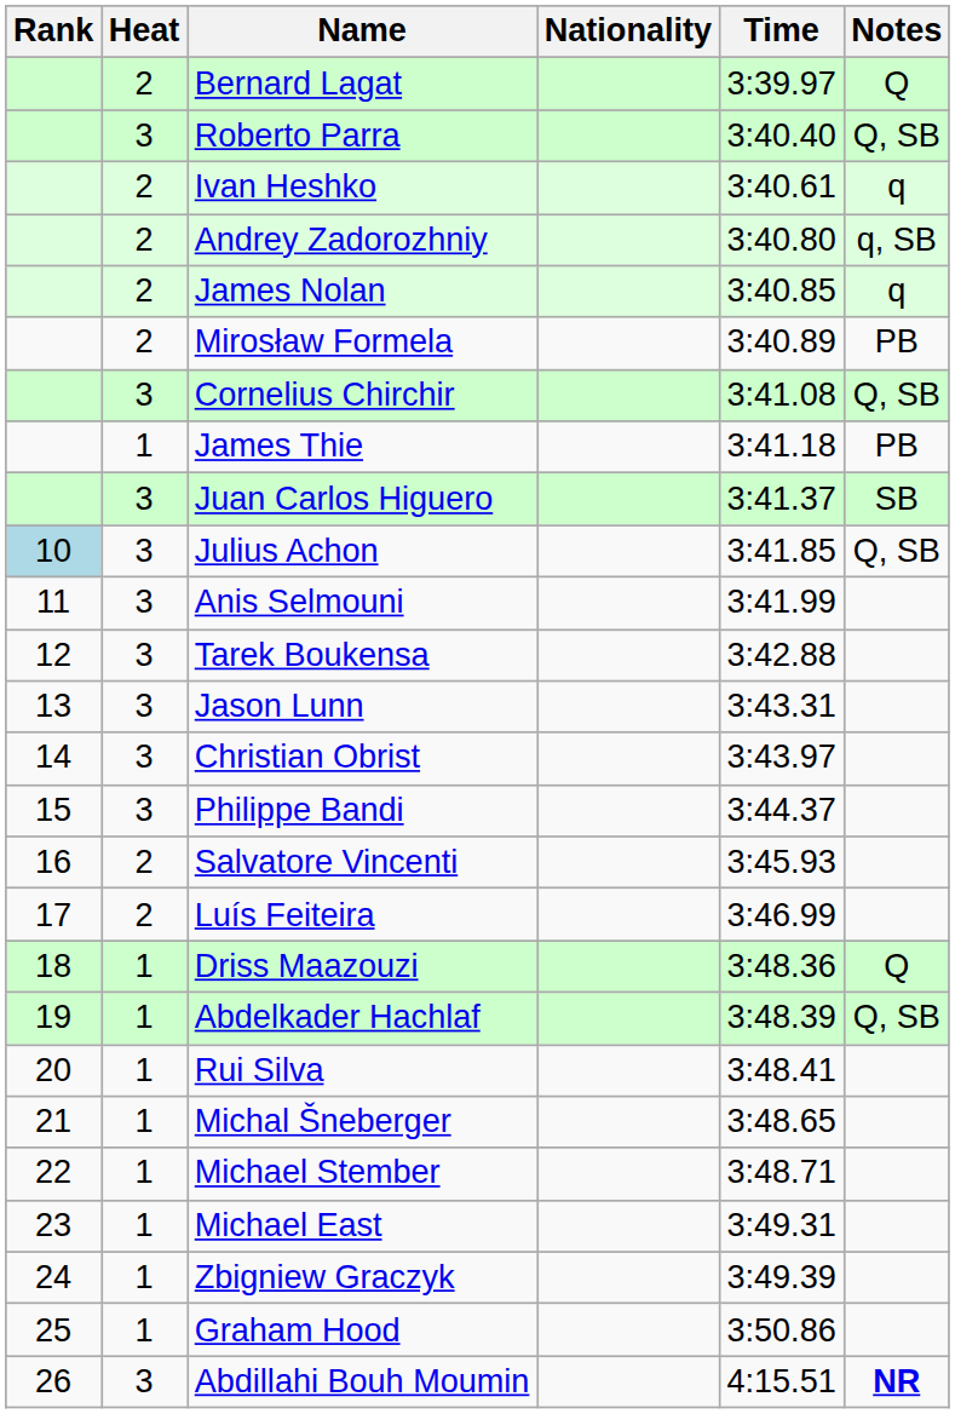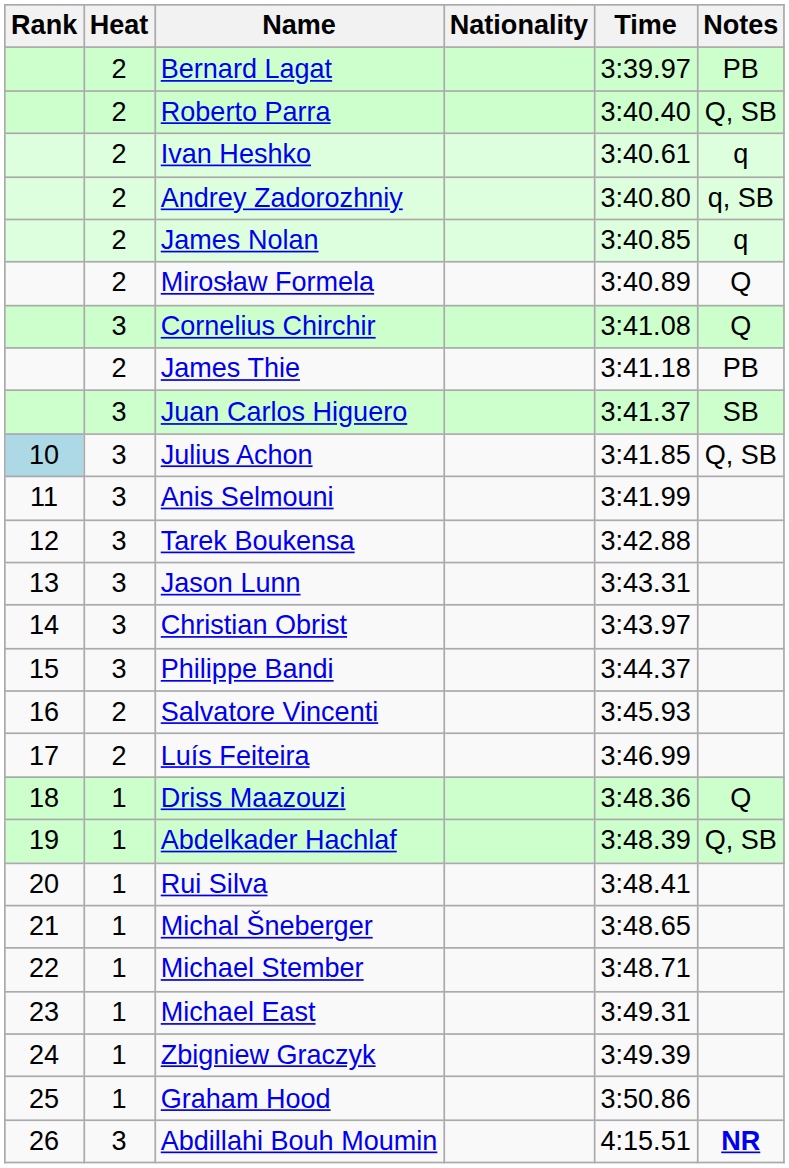Bernard Lagat | Notes: Q -> PB
Roberto Parra | Heat: 3 -> 2
Mirosław Formela | Notes: PB -> Q
Cornelius Chirchir | Notes: Q, SB -> Q
James Thie | Heat: 1 -> 2
